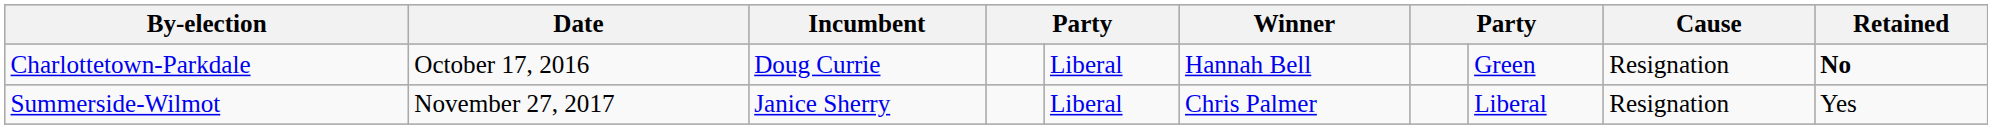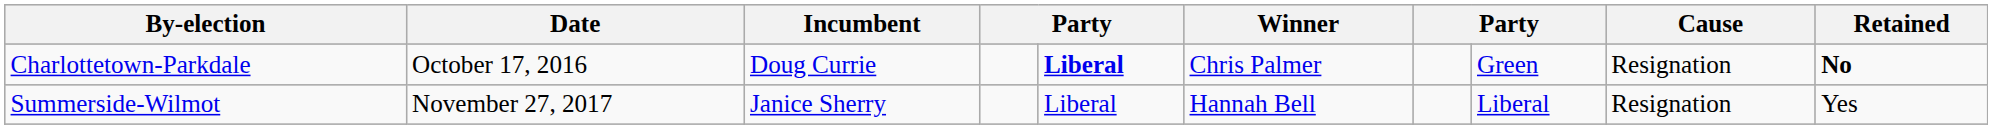Charlottetown-Parkdale | column 5: normal -> bold
Charlottetown-Parkdale | Winner: Hannah Bell -> Chris Palmer
Summerside-Wilmot | Winner: Chris Palmer -> Hannah Bell
